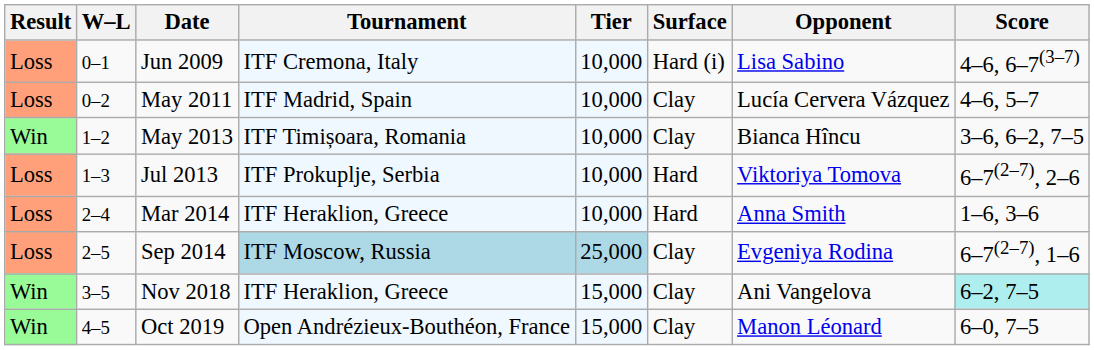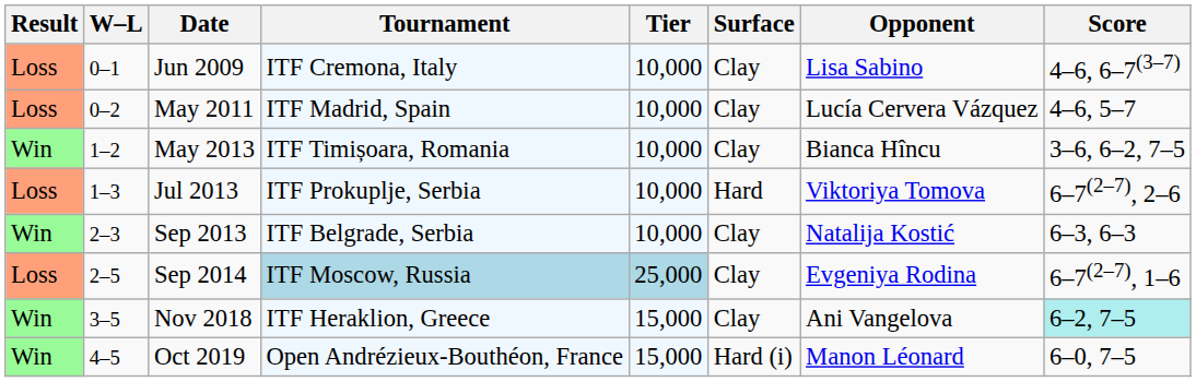Jun 2009 | Surface: Hard (i) -> Clay
+ row: Win | 2–3 | Sep 2013 | ITF Belgrade, Serbia | 10,000 | Clay | Natalija Kostić | 6–3, 6–3
- row: Loss | 2–4 | Mar 2014 | ITF Heraklion, Greece | 10,000 | Hard | Anna Smith | 1–6, 3–6
Oct 2019 | Surface: Clay -> Hard (i)
